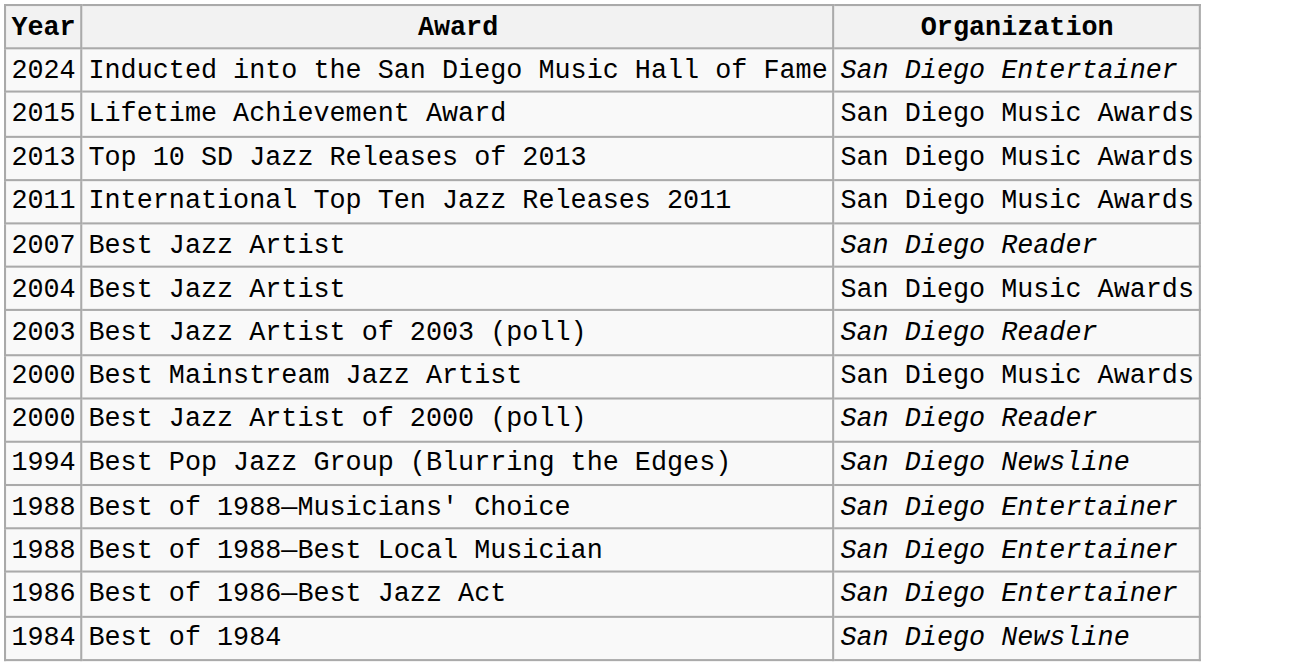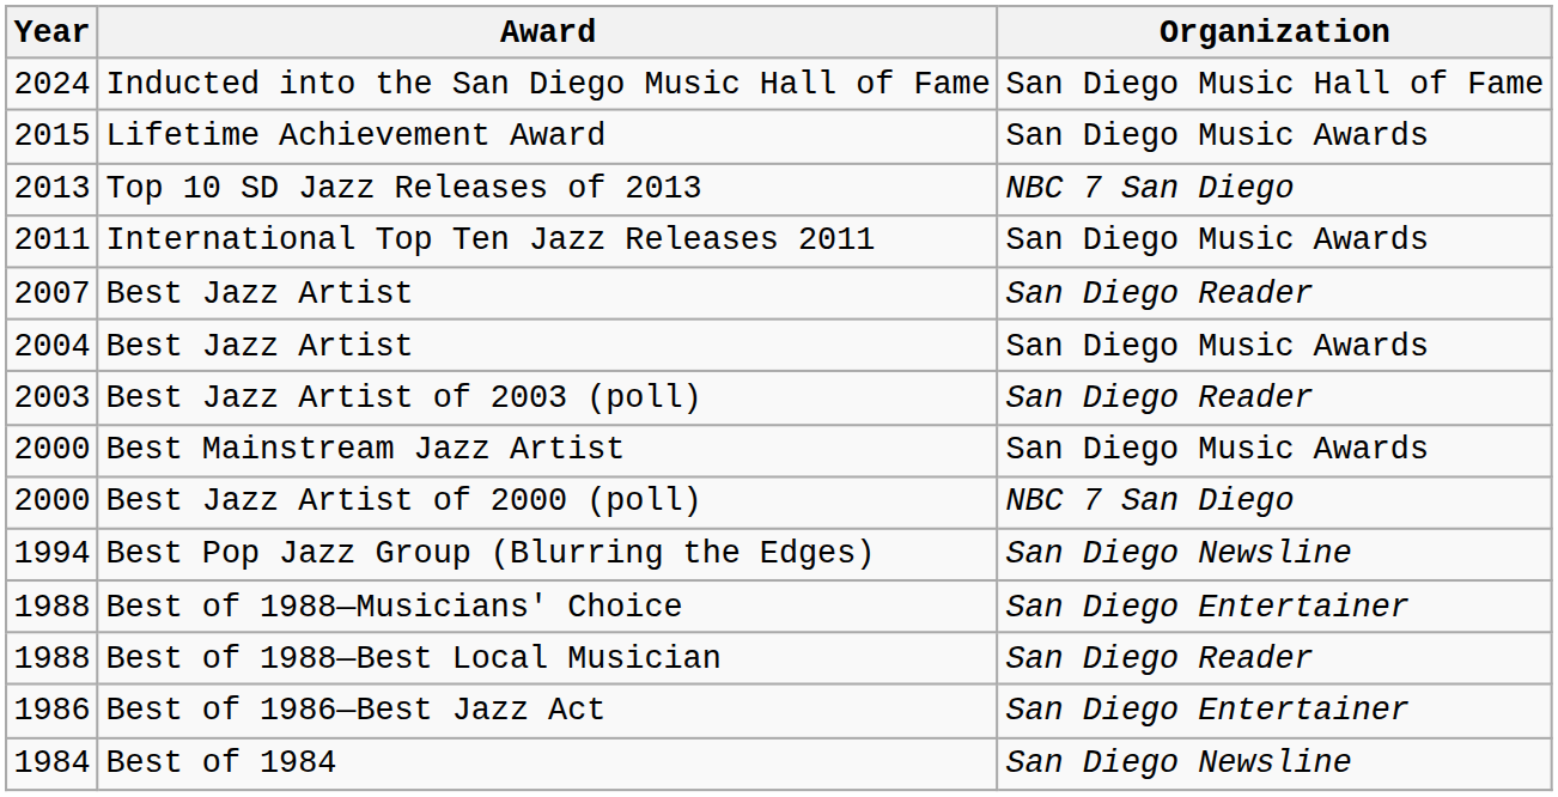Inducted into the San Diego Music Hall of Fame | Organization: San Diego Entertainer -> San Diego Music Hall of Fame
Top 10 SD Jazz Releases of 2013 | Organization: San Diego Music Awards -> NBC 7 San Diego
Best Jazz Artist of 2000 (poll) | Organization: San Diego Reader -> NBC 7 San Diego
Best of 1988—Best Local Musician | Organization: San Diego Entertainer -> San Diego Reader
